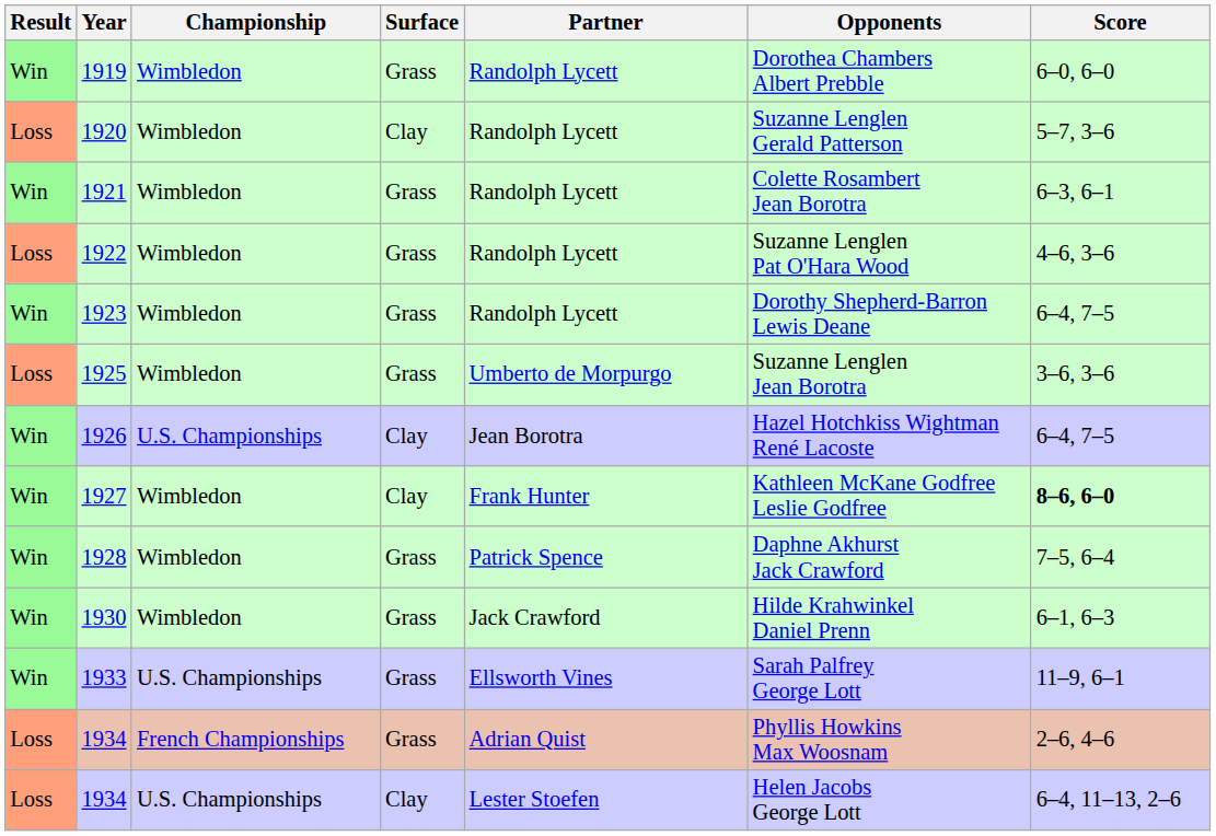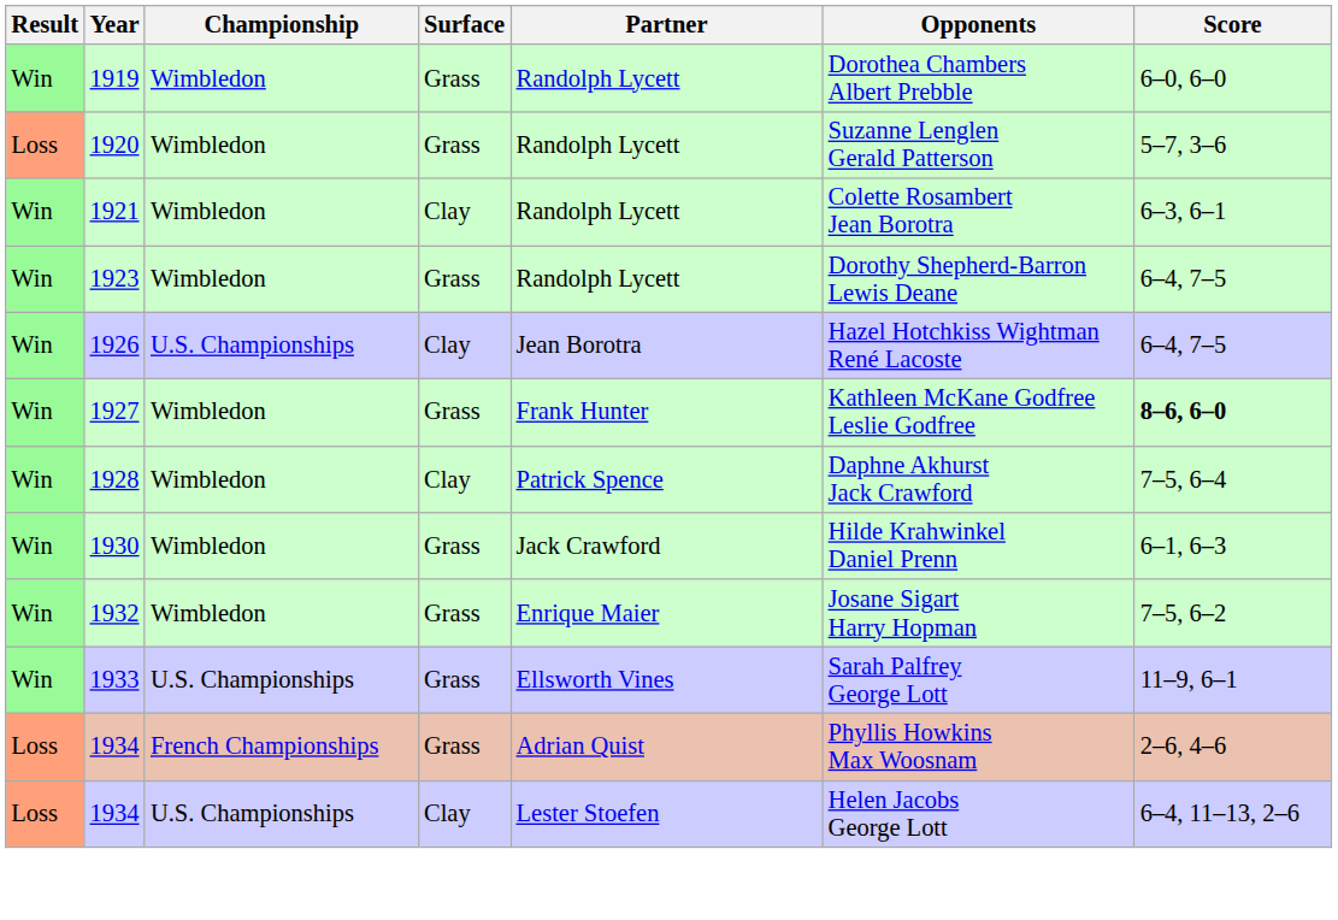1920 | Surface: Clay -> Grass
1921 | Surface: Grass -> Clay
- row: Loss | 1922 | Wimbledon | Grass | Randolph Lycett | Suzanne Lenglen Pat O'Hara Wood | 4–6, 3–6
- row: Loss | 1925 | Wimbledon | Grass | Umberto de Morpurgo | Suzanne Lenglen Jean Borotra | 3–6, 3–6
1927 | Surface: Clay -> Grass
1928 | Surface: Grass -> Clay
+ row: Win | 1932 | Wimbledon | Grass | Enrique Maier | Josane Sigart Harry Hopman | 7–5, 6–2
